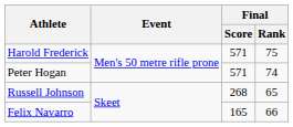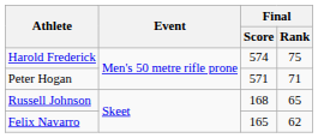Harold Frederick | Final / Score: 571 -> 574
Peter Hogan | Final / Rank: 74 -> 71
Russell Johnson | Final / Score: 268 -> 168
Felix Navarro | Final / Rank: 66 -> 62
